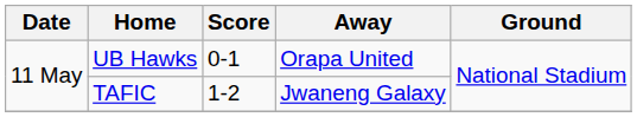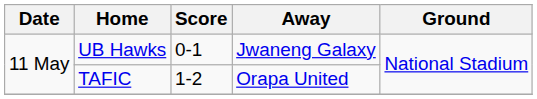UB Hawks | Away: Orapa United -> Jwaneng Galaxy
TAFIC | Away: Jwaneng Galaxy -> Orapa United
